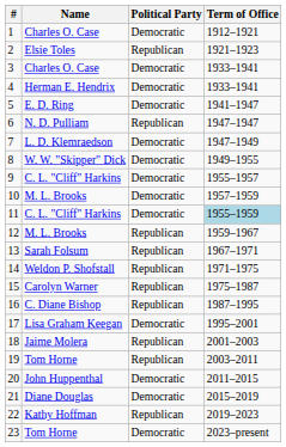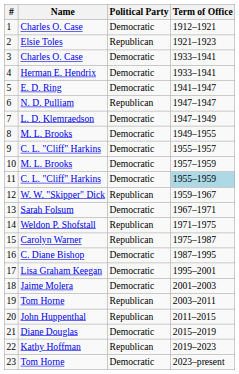8 | Name: W. W. "Skipper" Dick -> M. L. Brooks
12 | Name: M. L. Brooks -> W. W. "Skipper" Dick
13 | Political Party: Republican -> Democratic
16 | Political Party: Republican -> Democratic
18 | Political Party: Republican -> Democratic
20 | Political Party: Democratic -> Republican
